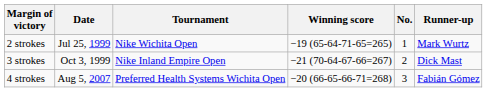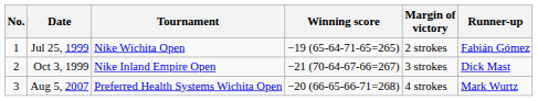columns swapped: No. <-> Margin of victory
Jul 25, 1999 | Runner-up: Mark Wurtz -> Fabián Gómez
Aug 5, 2007 | Runner-up: Fabián Gómez -> Mark Wurtz
